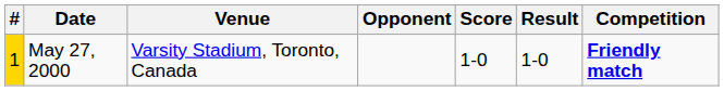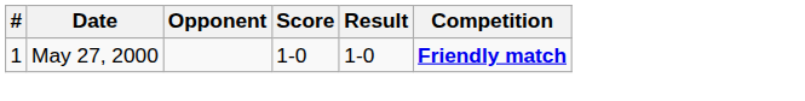- column: Venue | Varsity Stadium, Toronto, Canada
May 27, 2000 | #: gold background -> no background
